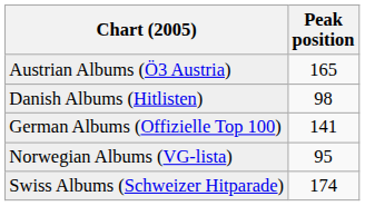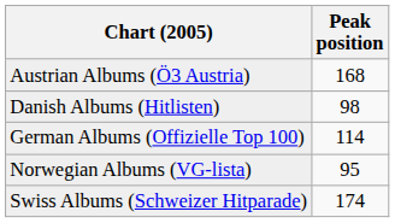Austrian Albums (Ö3 Austria) | Peak position: 165 -> 168
German Albums (Offizielle Top 100) | Peak position: 141 -> 114
